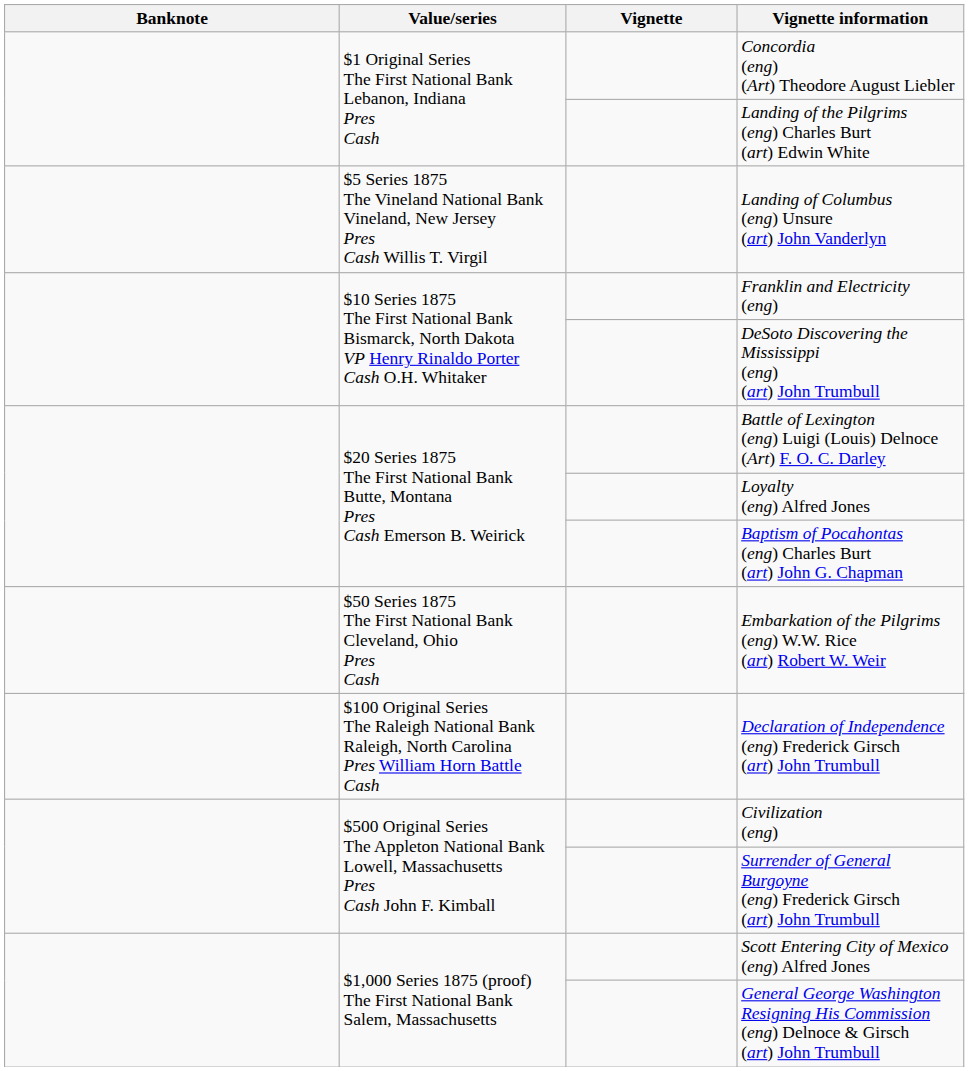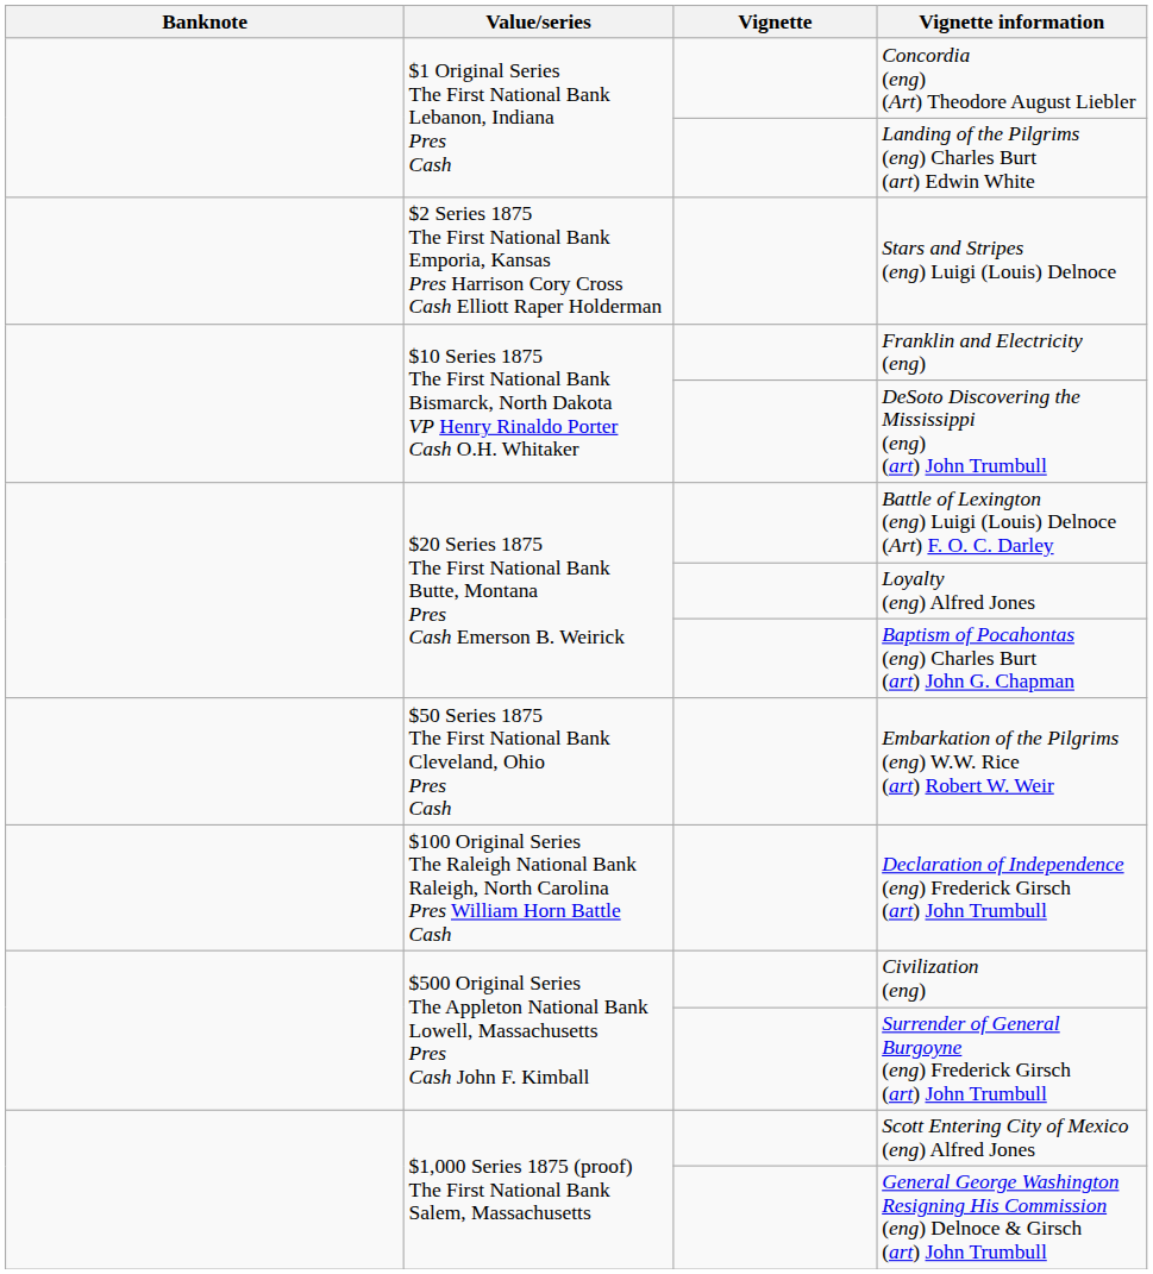+ row: $2 Series 1875 The First National Bank Emporia, Kansas Pres Harrison Cory Cross Cash Elliott Raper Holderman | Stars and Stripes (eng) Luigi (Louis) Delnoce
- row: $5 Series 1875 The Vineland National Bank Vineland, New Jersey Pres Cash Willis T. Virgil | Landing of Columbus (eng) Unsure (art) John Vanderlyn
